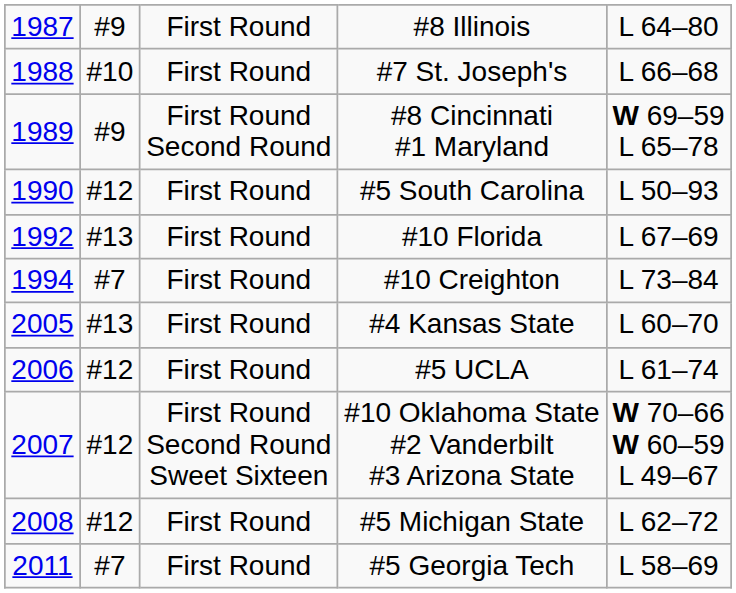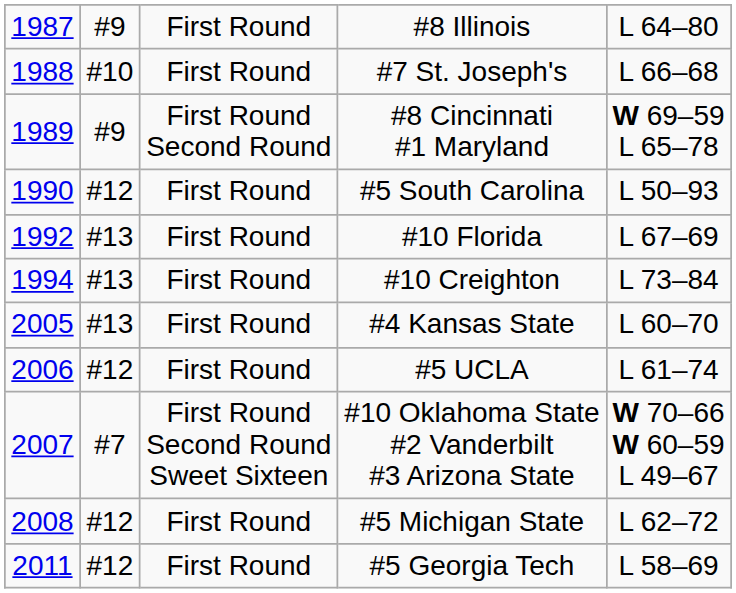#10 Creighton | column 2: #7 -> #13
#10 Oklahoma State #2 Vanderbilt #3 Arizona State | column 2: #12 -> #7
#5 Georgia Tech | column 2: #7 -> #12
